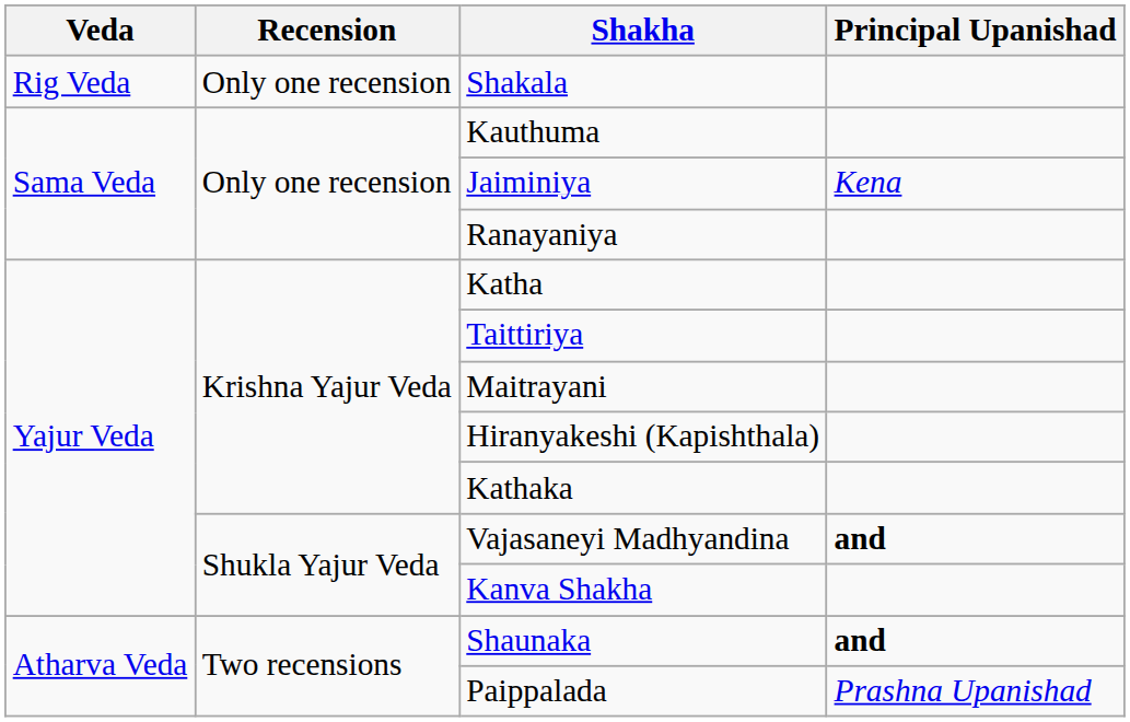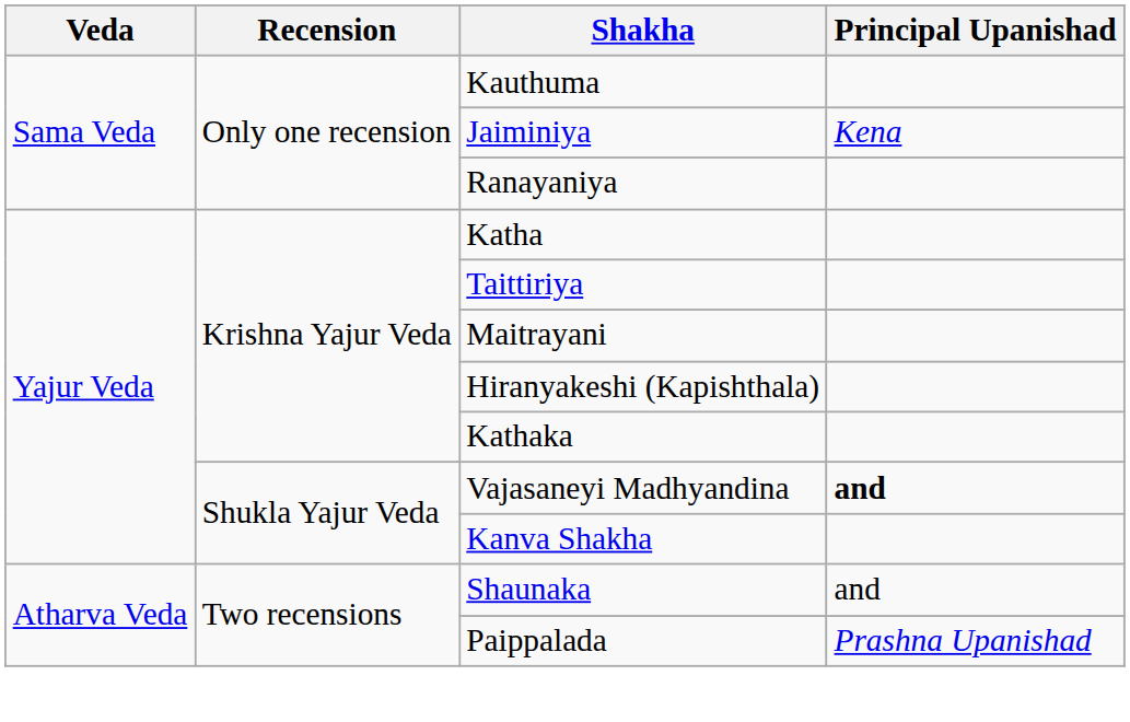- row: Rig Veda | Only one recension | Shakala
Shaunaka | Principal Upanishad: bold -> normal
